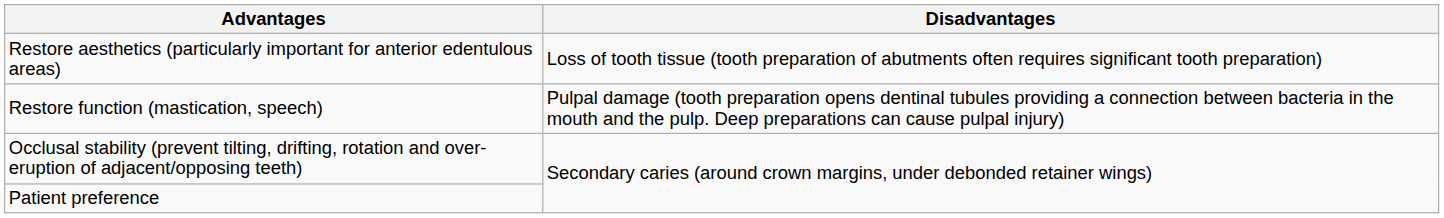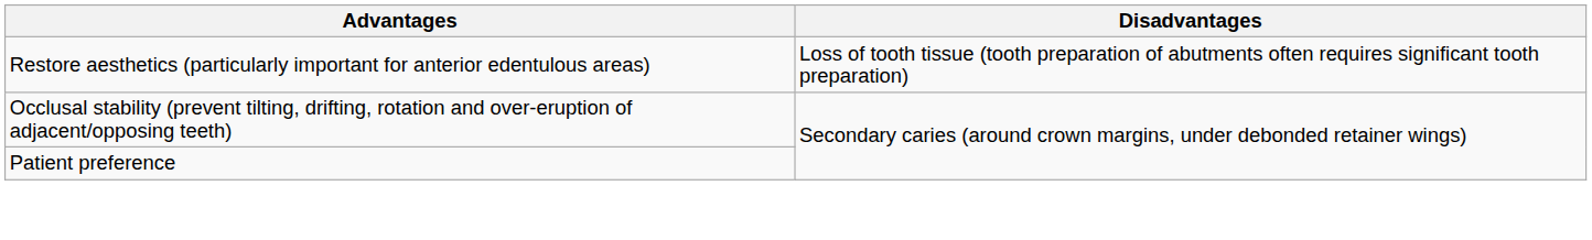- row: Restore function (mastication, speech) | Pulpal damage (tooth preparation opens dentinal tubules providing a connection between bacteria in the mouth and the pulp. Deep preparations can cause pulpal injury)
